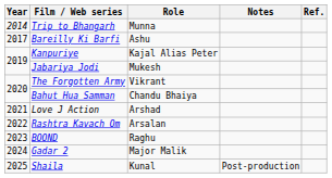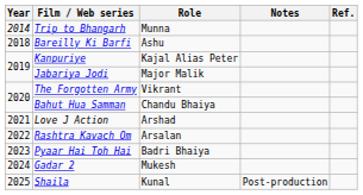Bareilly Ki Barfi | Year: 2017 -> 2018
Jabariya Jodi | Role: Mukesh -> Major Malik
- row: 2023 | BOOND | Raghu
+ row: 2023 | Pyaar Hai Toh Hai | Badri Bhaiya
Gadar 2 | Role: Major Malik -> Mukesh
